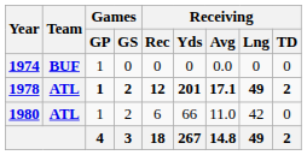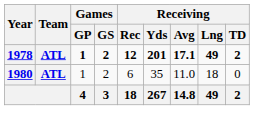- row: 1974 | BUF | 1 | 0 | 0 | 0 | 0.0 | 0 | 0
1980 | Receiving / Yds: 66 -> 35
1980 | Receiving / Lng: 42 -> 18
